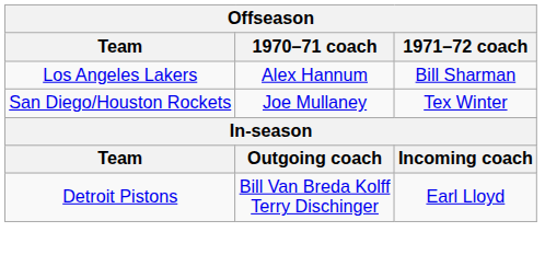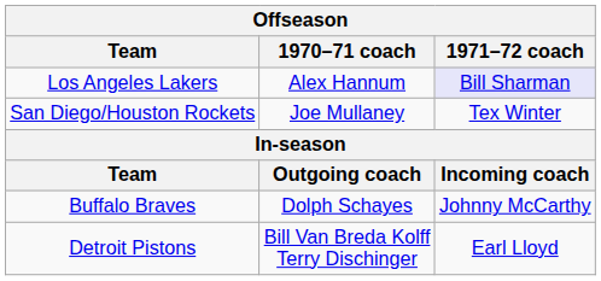Los Angeles Lakers | 1971–72 coach: no background -> lavender background
+ row: Buffalo Braves | Dolph Schayes | Johnny McCarthy
